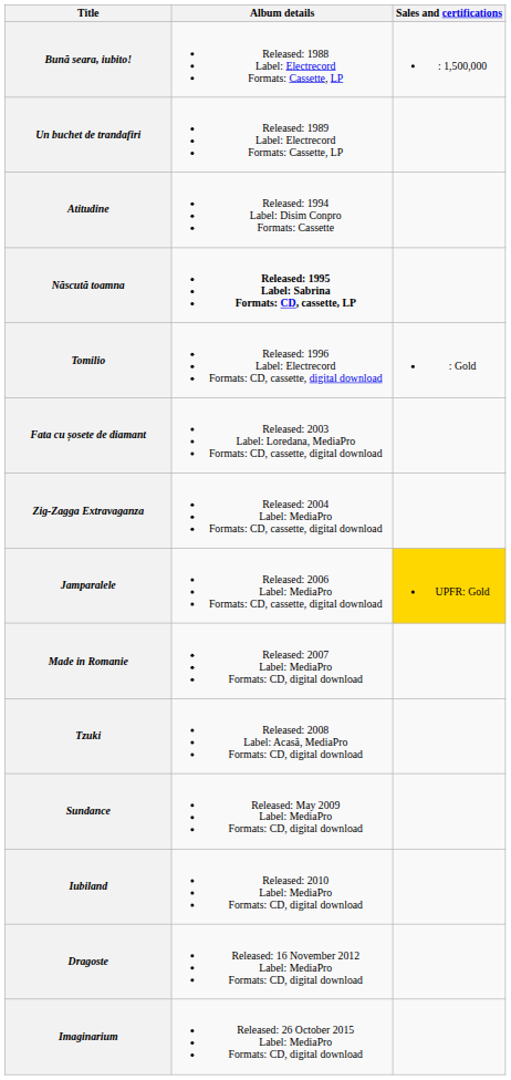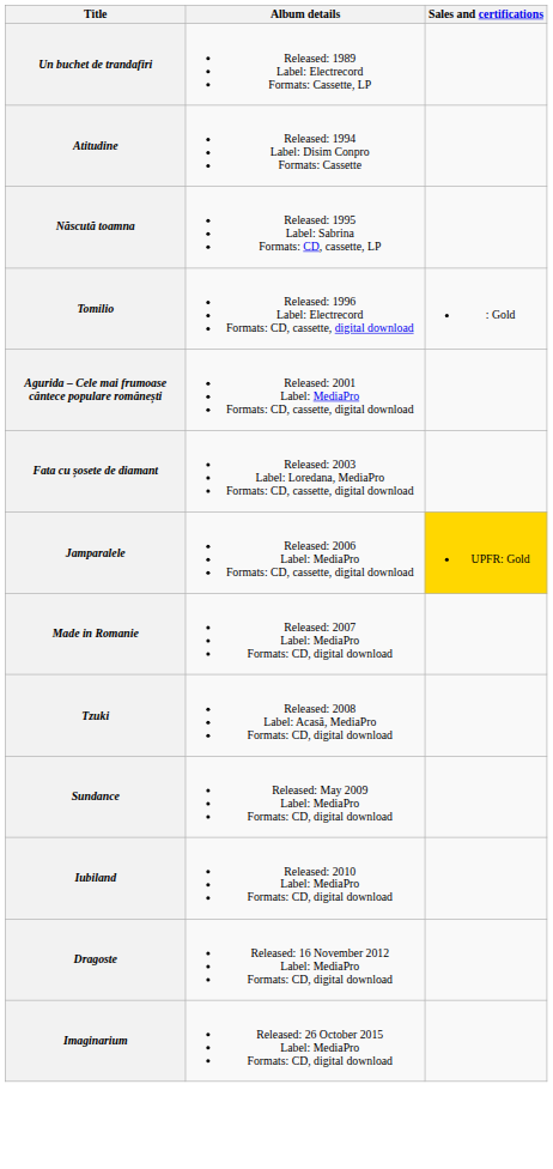- row: Bună seara, iubito! | Released: 1988 Label: Electrecord Formats: Cassette, LP | : 1,500,000
Născută toamna | Album details: bold -> normal
+ row: Agurida – Cele mai frumoase cântece populare românești | Released: 2001 Label: MediaPro Formats: CD, cassette, digital download
- row: Zig-Zagga Extravaganza | Released: 2004 Label: MediaPro Formats: CD, cassette, digital download
